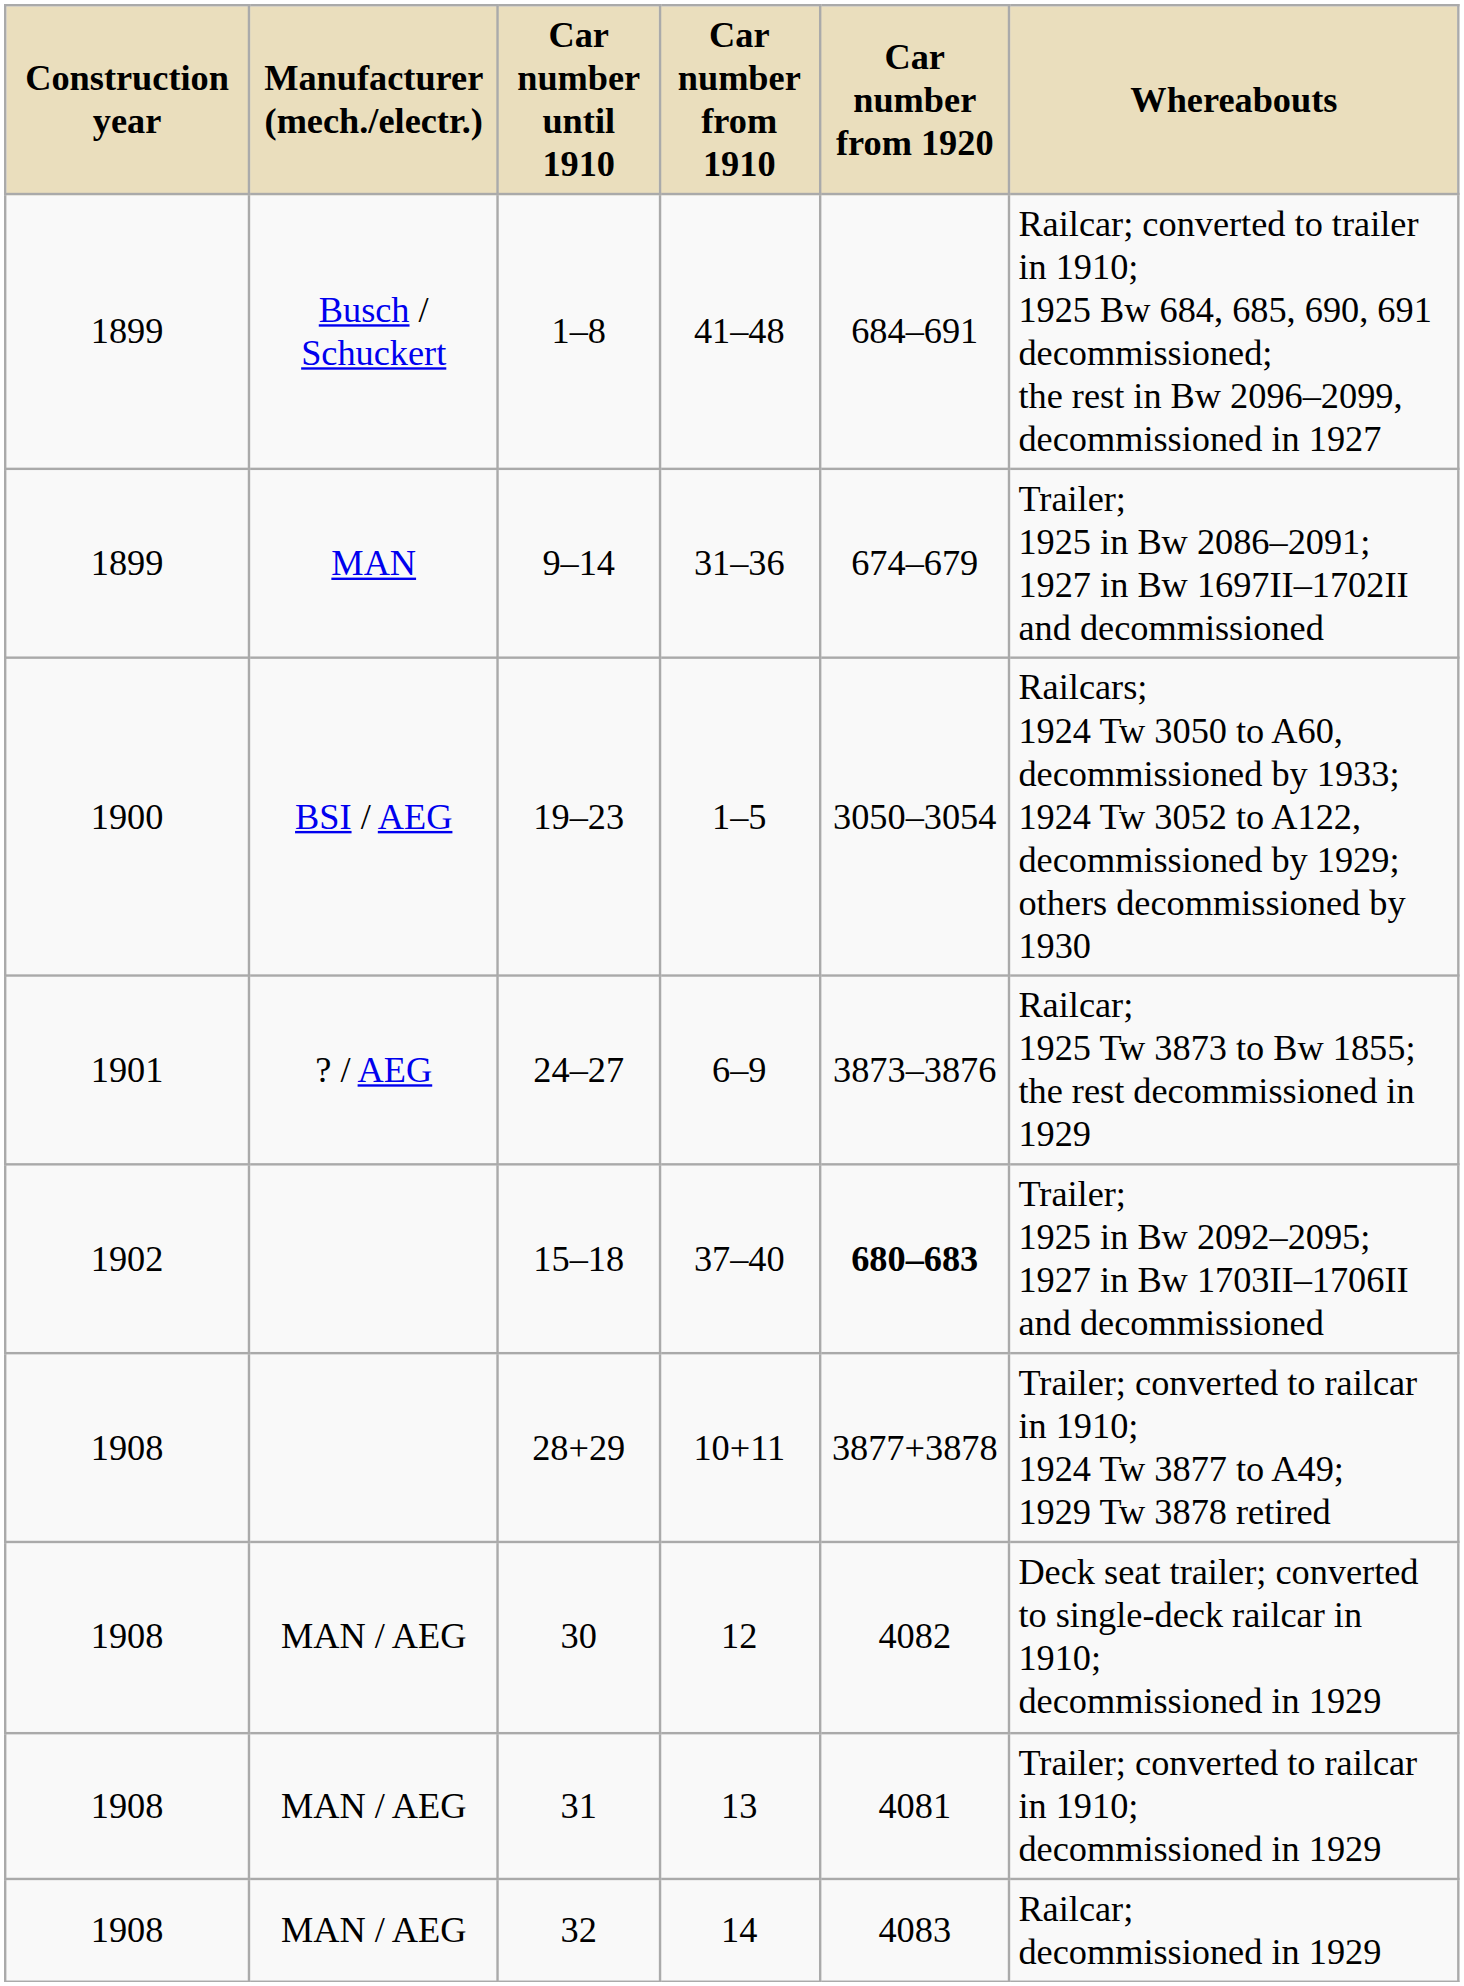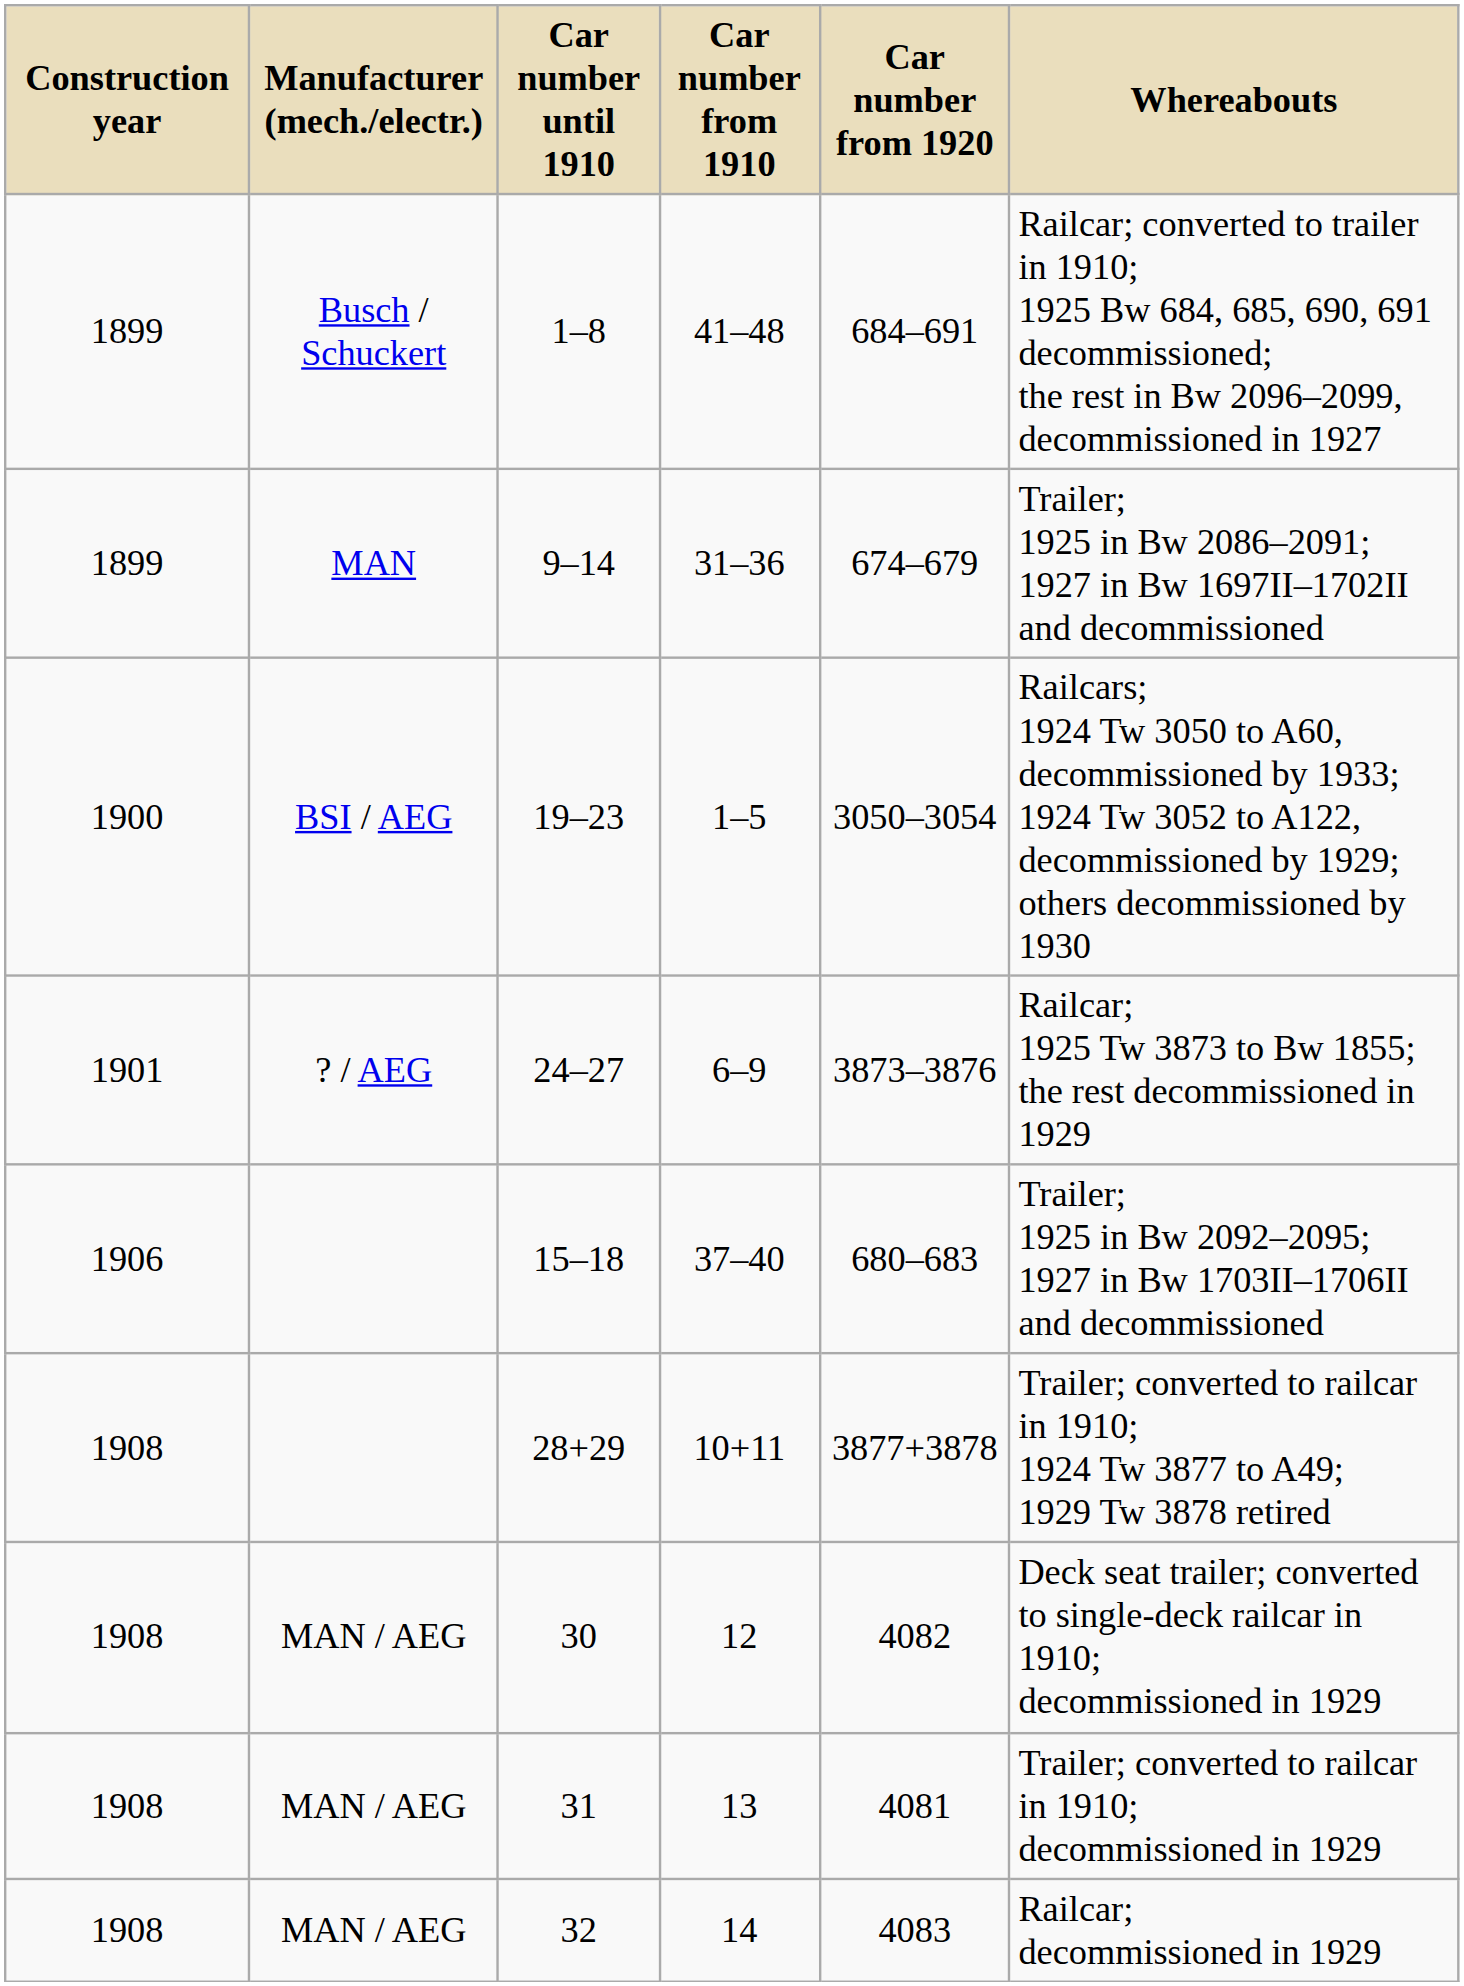15–18 | Construction year: 1902 -> 1906
15–18 | Car number from 1920: bold -> normal
